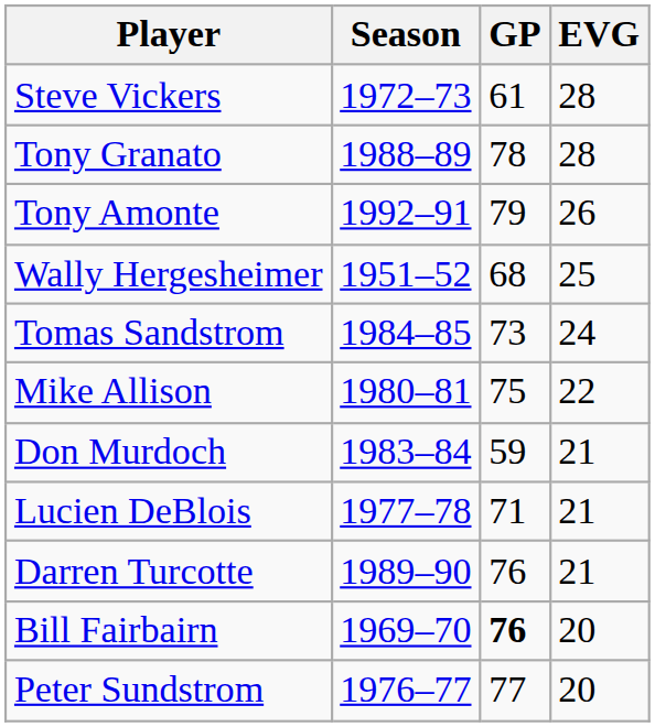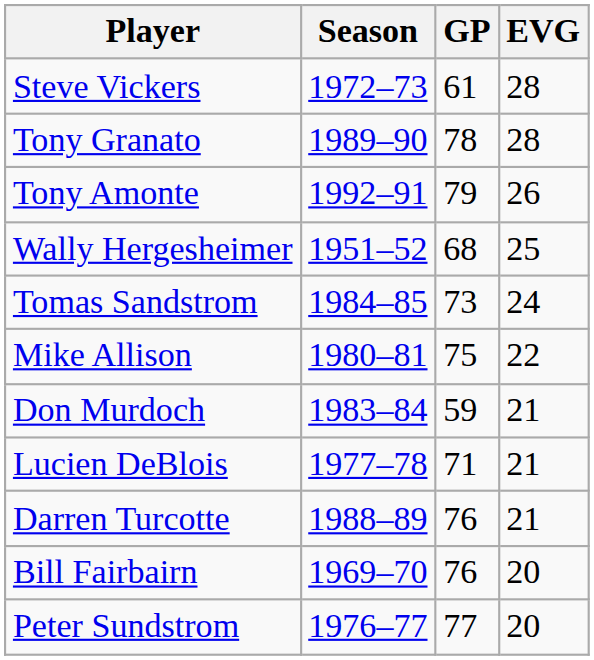Tony Granato | Season: 1988–89 -> 1989–90
Darren Turcotte | Season: 1989–90 -> 1988–89
Bill Fairbairn | GP: bold -> normal
